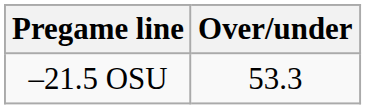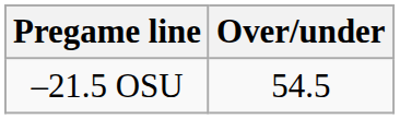–21.5 OSU | Over/under: 53.3 -> 54.5
